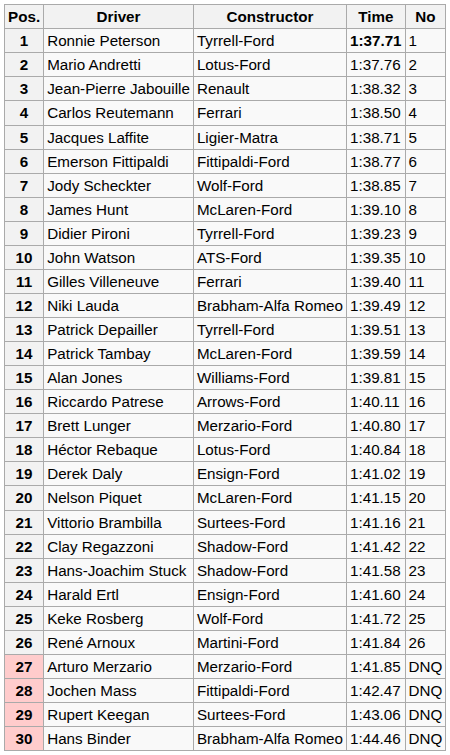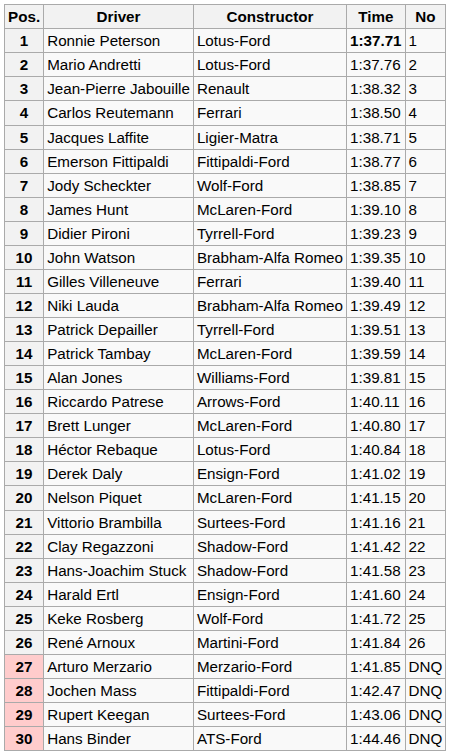Ronnie Peterson | Constructor: Tyrrell-Ford -> Lotus-Ford
John Watson | Constructor: ATS-Ford -> Brabham-Alfa Romeo
Brett Lunger | Constructor: Merzario-Ford -> McLaren-Ford
Hans Binder | Constructor: Brabham-Alfa Romeo -> ATS-Ford
